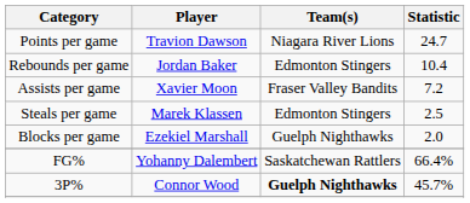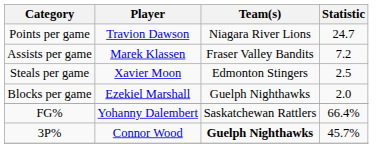- row: Rebounds per game | Jordan Baker | Edmonton Stingers | 10.4
Assists per game | Player: Xavier Moon -> Marek Klassen
Steals per game | Player: Marek Klassen -> Xavier Moon
